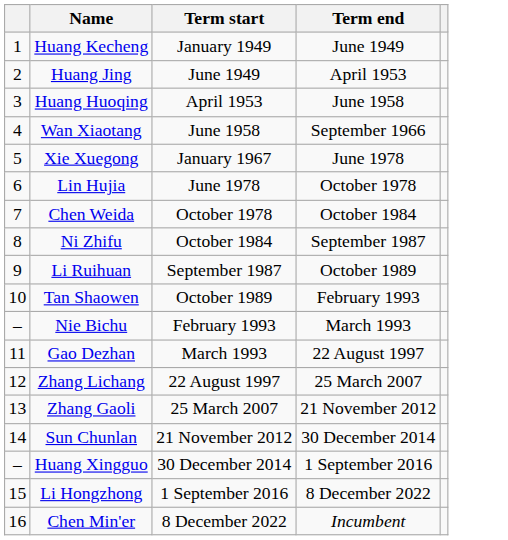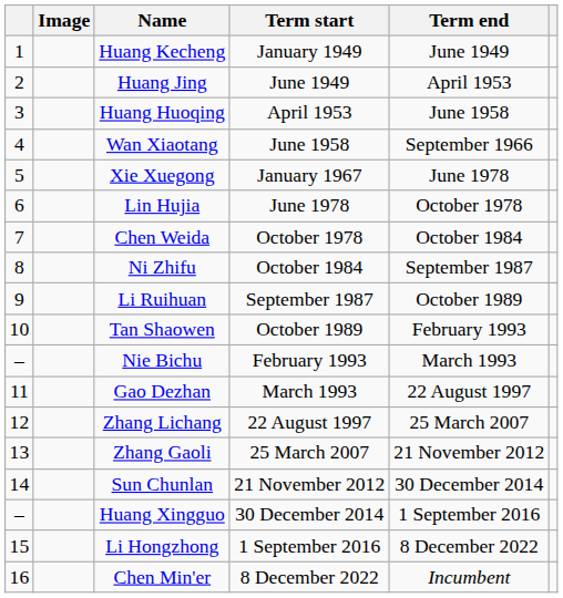+ column: Image
